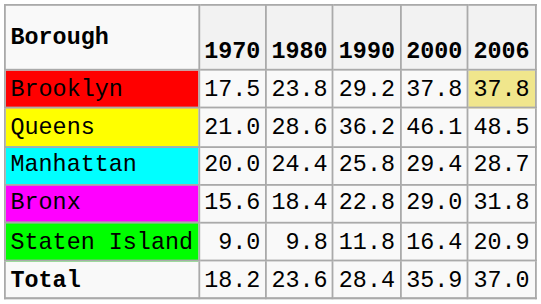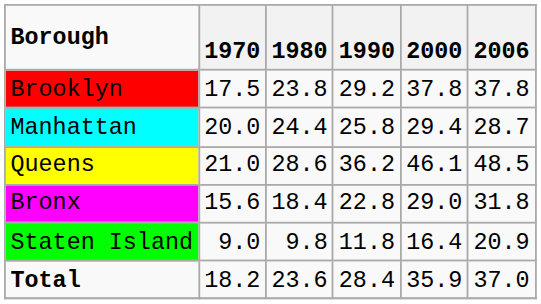Brooklyn | 2006: khaki background -> no background
rows swapped: Queens <-> Manhattan
